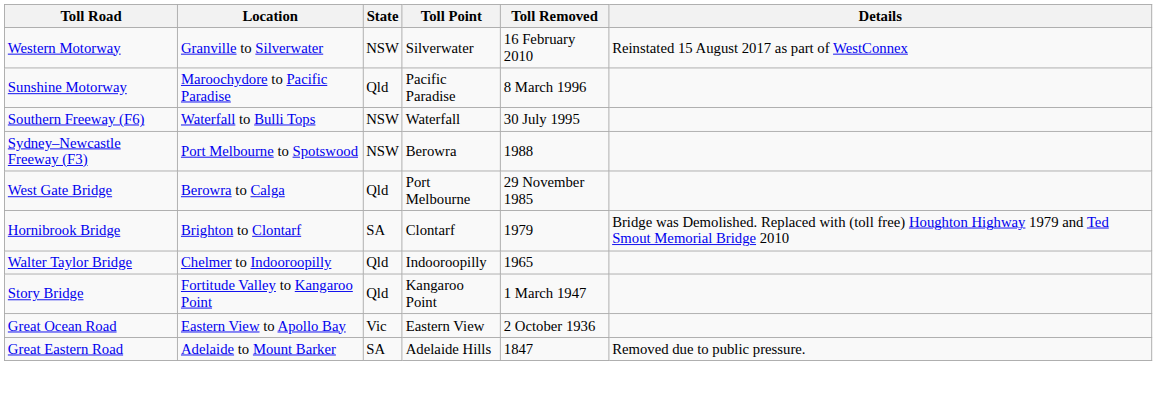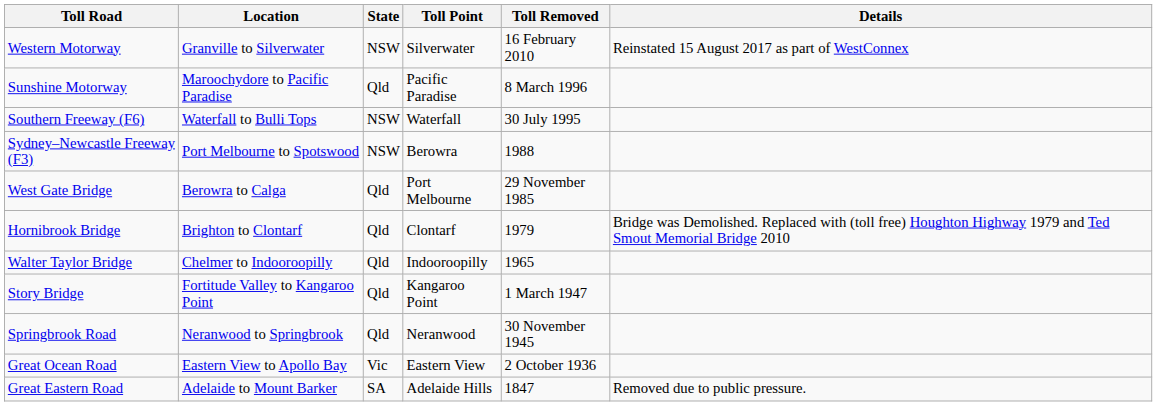Hornibrook Bridge | State: SA -> Qld
+ row: Springbrook Road | Neranwood to Springbrook | Qld | Neranwood | 30 November 1945
